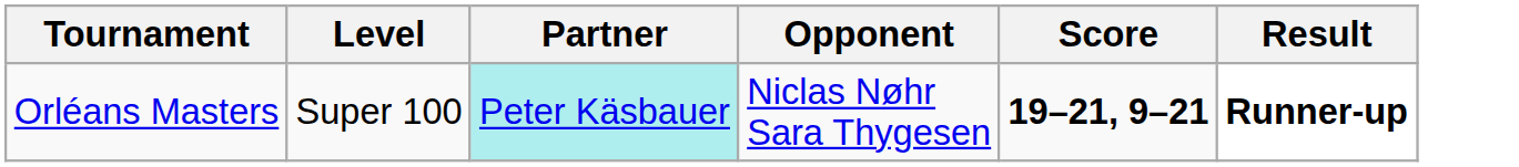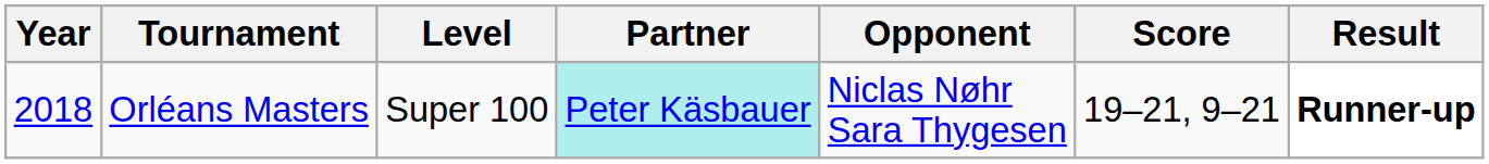+ column: Year | 2018
Orléans Masters | Score: bold -> normal
